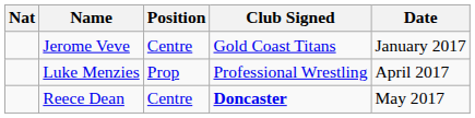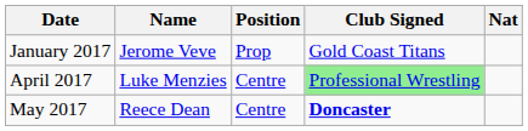columns swapped: Nat <-> Date
Jerome Veve | Position: Centre -> Prop
Luke Menzies | Position: Prop -> Centre
Luke Menzies | Club Signed: no background -> lightgreen background
